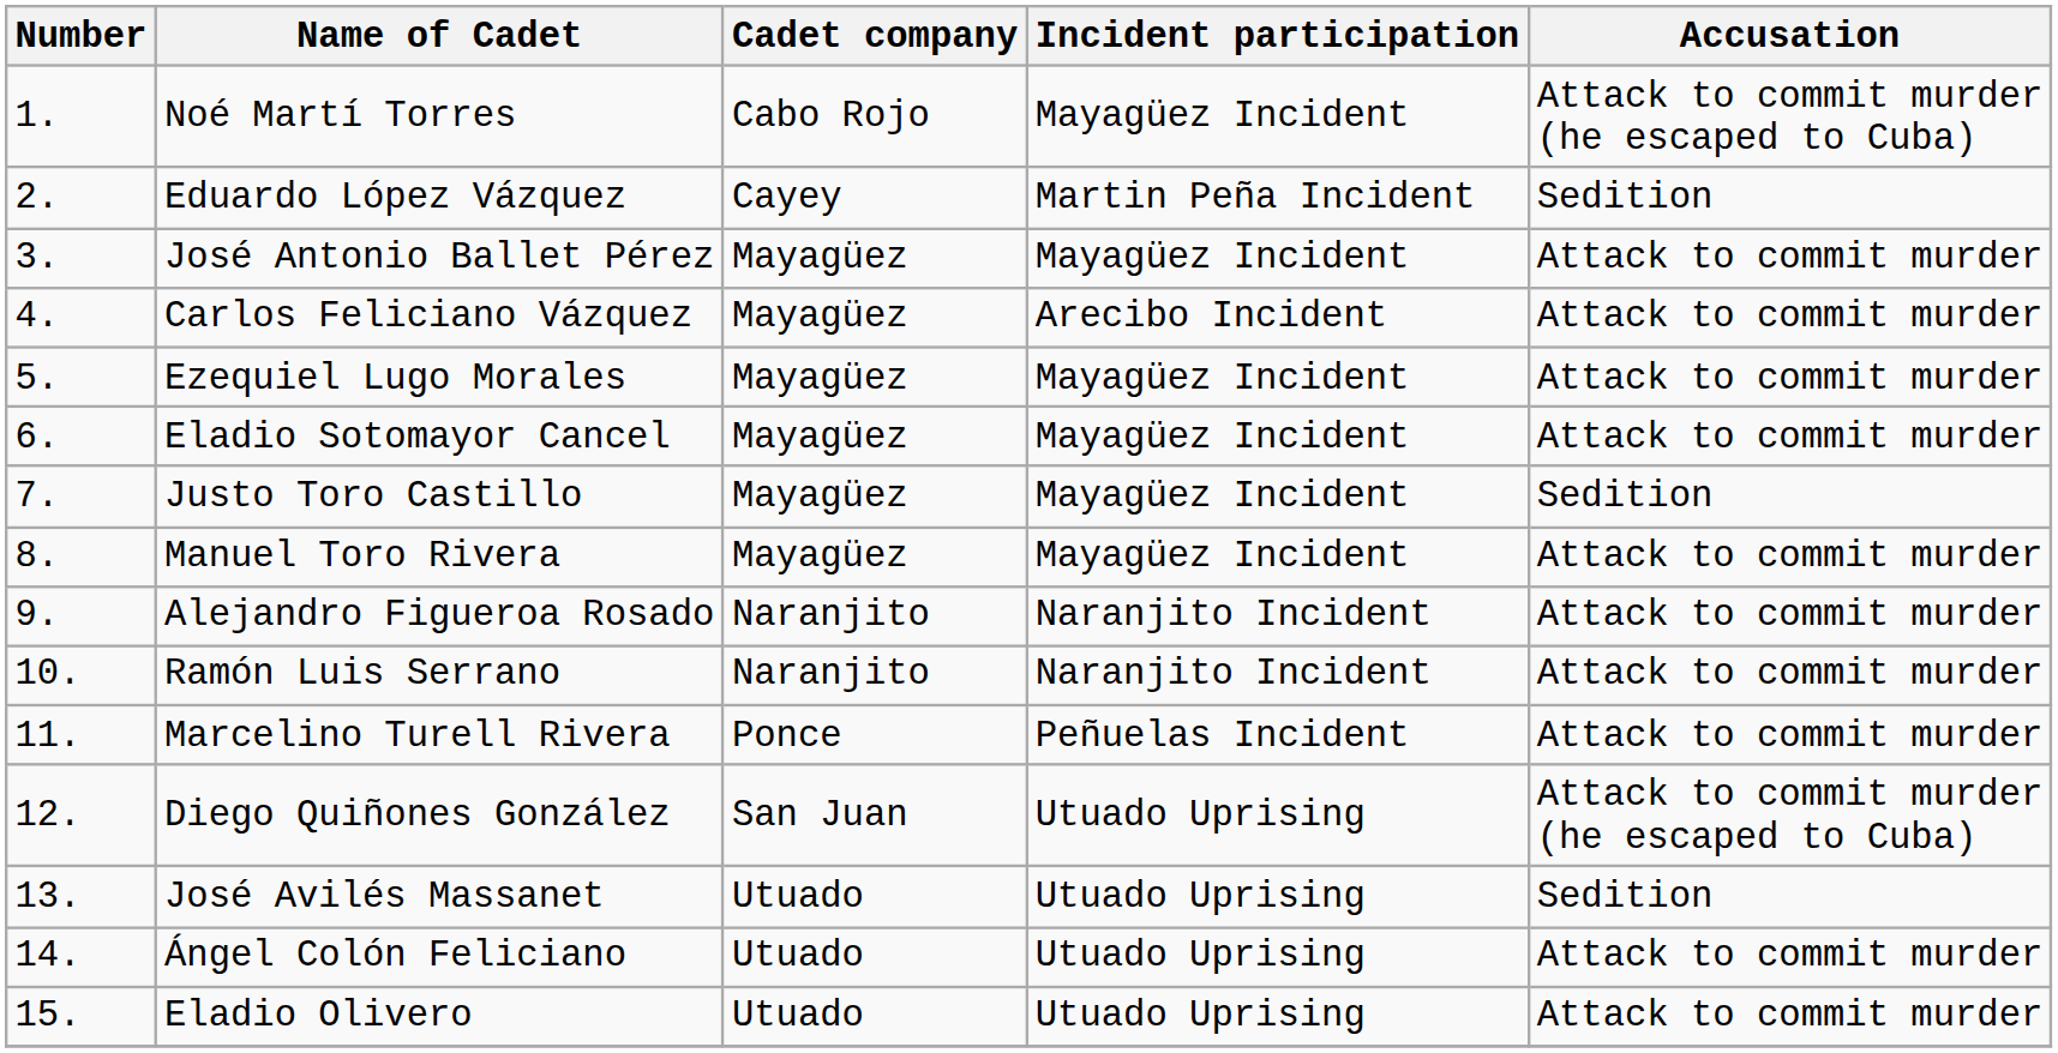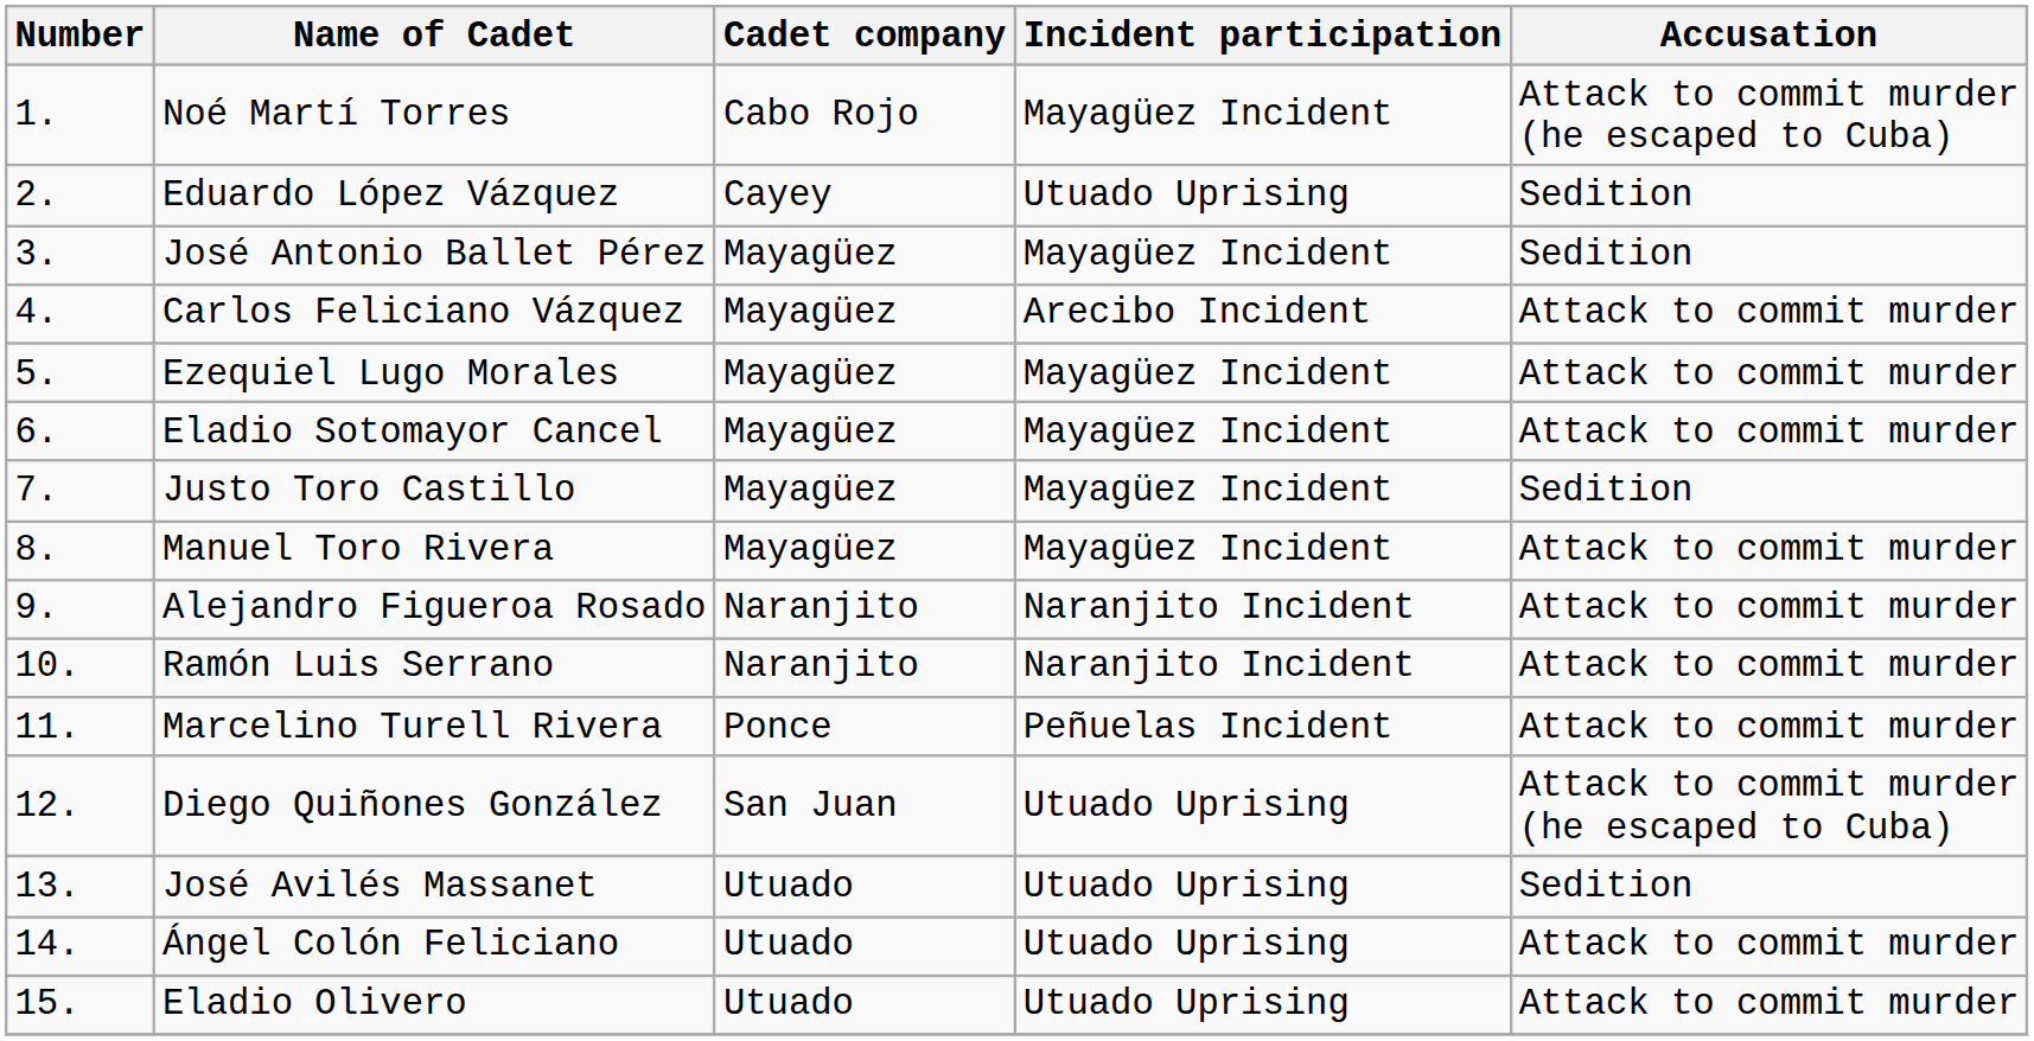Eduardo López Vázquez | Incident participation: Martin Peña Incident -> Utuado Uprising
José Antonio Ballet Pérez | Accusation: Attack to commit murder -> Sedition
